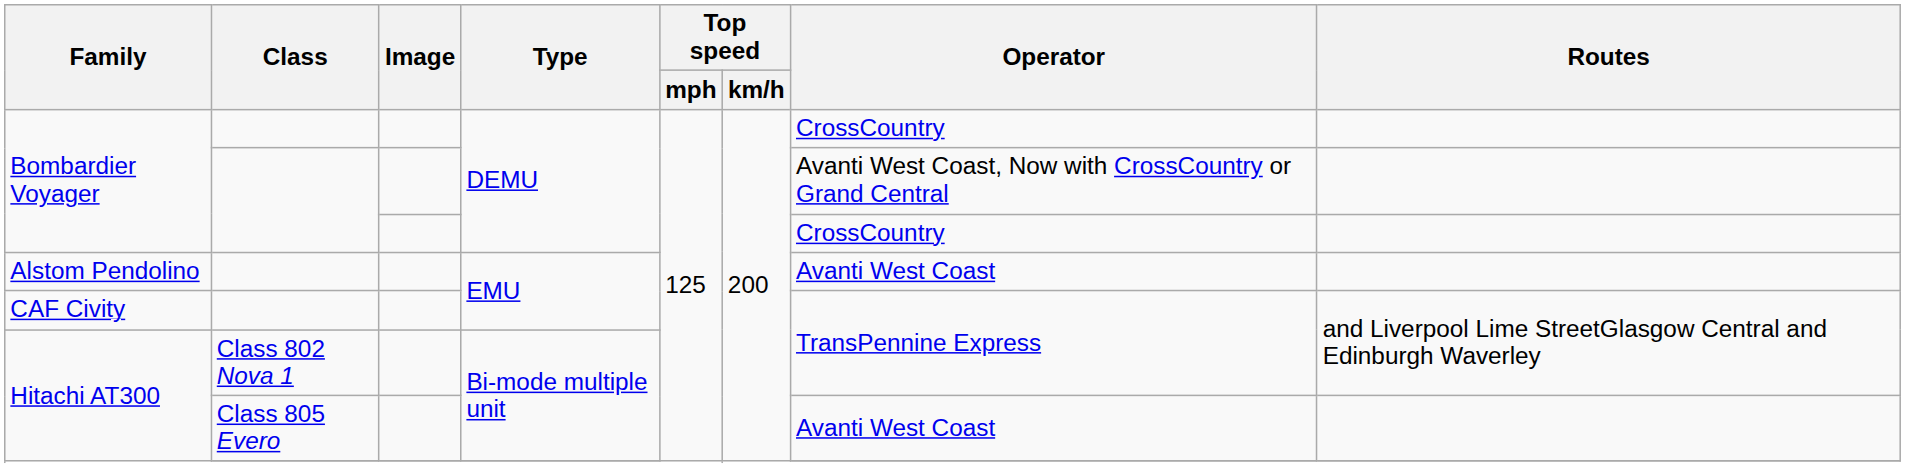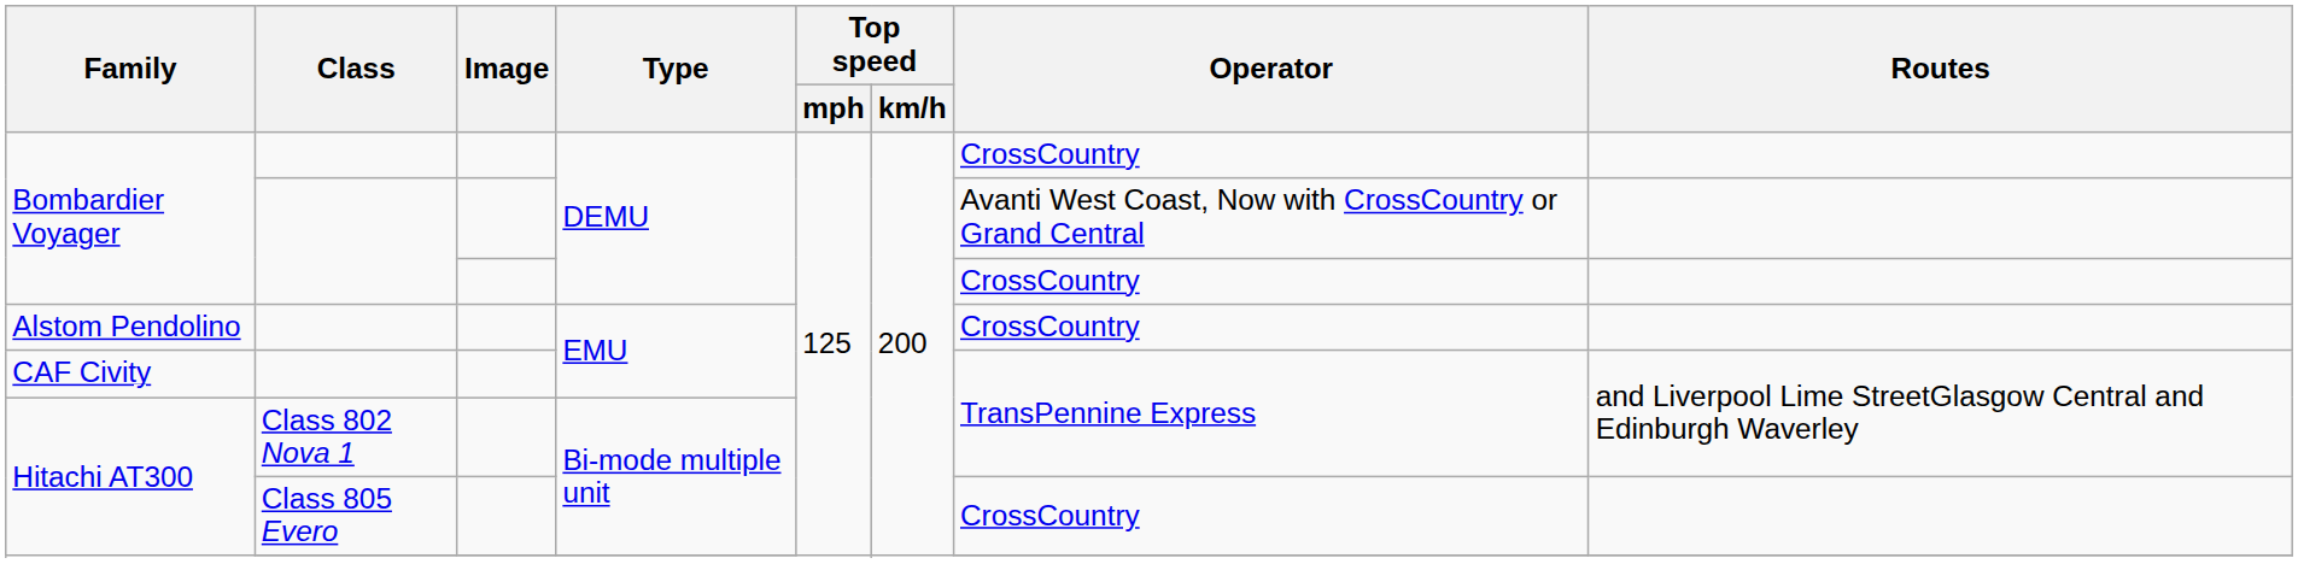Alstom Pendolino | Operator: Avanti West Coast -> CrossCountry
Hitachi AT300 / Class 805 Evero | Operator: Avanti West Coast -> CrossCountry
